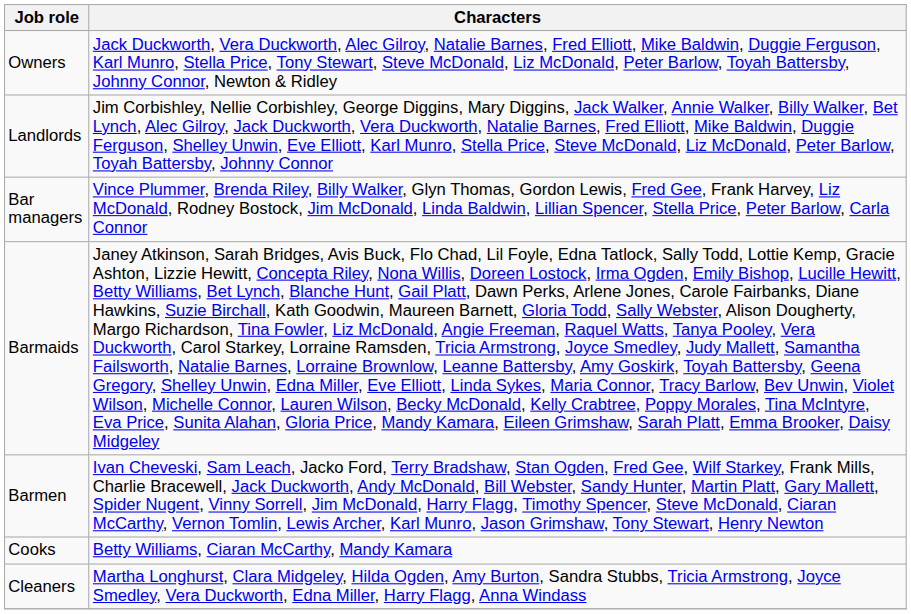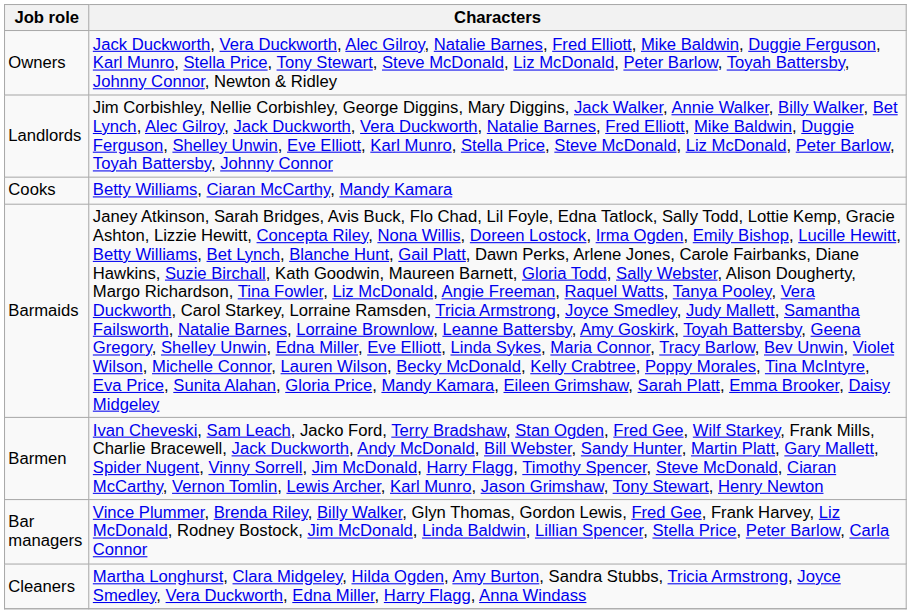rows swapped: Bar managers <-> Cooks
